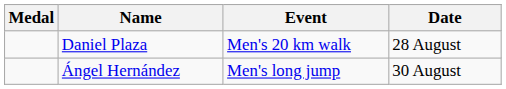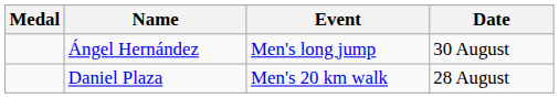rows swapped: Daniel Plaza <-> Ángel Hernández
